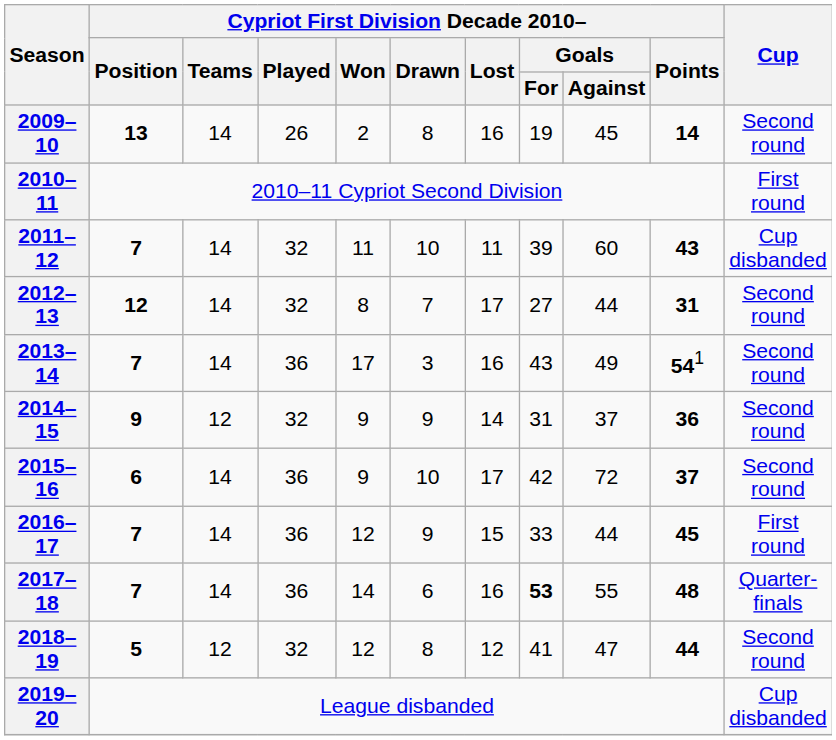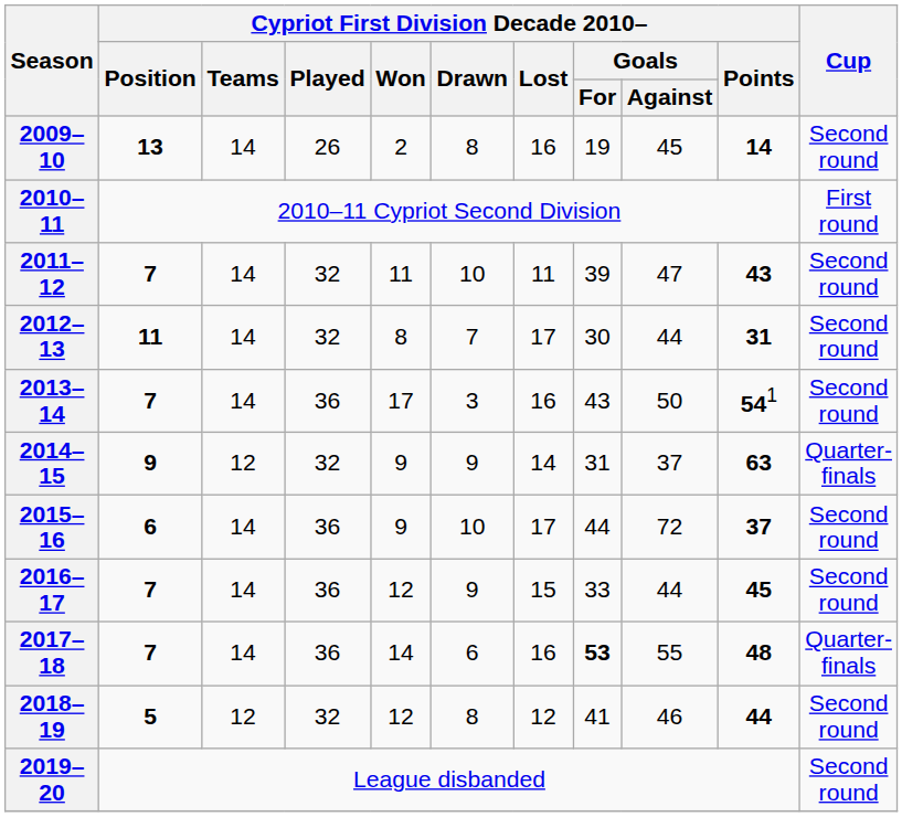2011–12 | Cypriot First Division Decade 2010– / Goals / Against: 60 -> 47
2011–12 | Cup: Cup disbanded -> Second round
2012–13 | Cypriot First Division Decade 2010– / Position: 12 -> 11
2012–13 | Cypriot First Division Decade 2010– / Goals / For: 27 -> 30
2013–14 | Cypriot First Division Decade 2010– / Goals / Against: 49 -> 50
2014–15 | Cypriot First Division Decade 2010– / Points: 36 -> 63
2014–15 | Cup: Second round -> Quarter-finals
2015–16 | Cypriot First Division Decade 2010– / Goals / For: 42 -> 44
2016–17 | Cup: First round -> Second round
2018–19 | Cypriot First Division Decade 2010– / Goals / Against: 47 -> 46
2019–20 | Cup: Cup disbanded -> Second round
